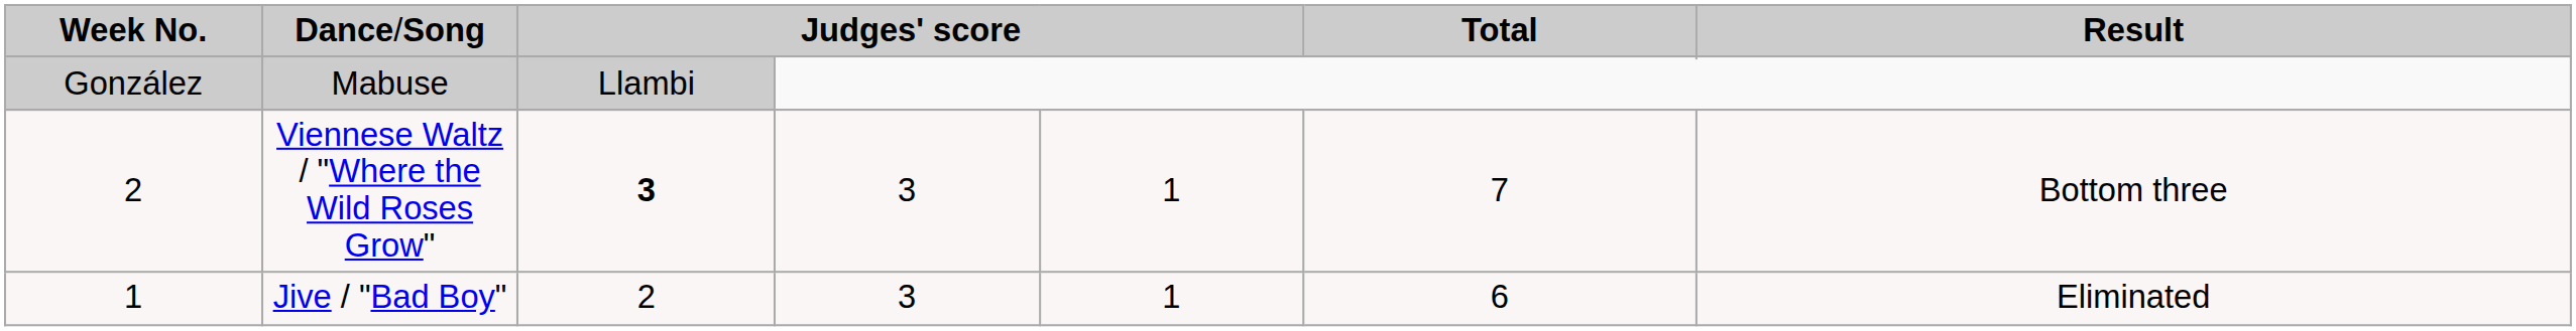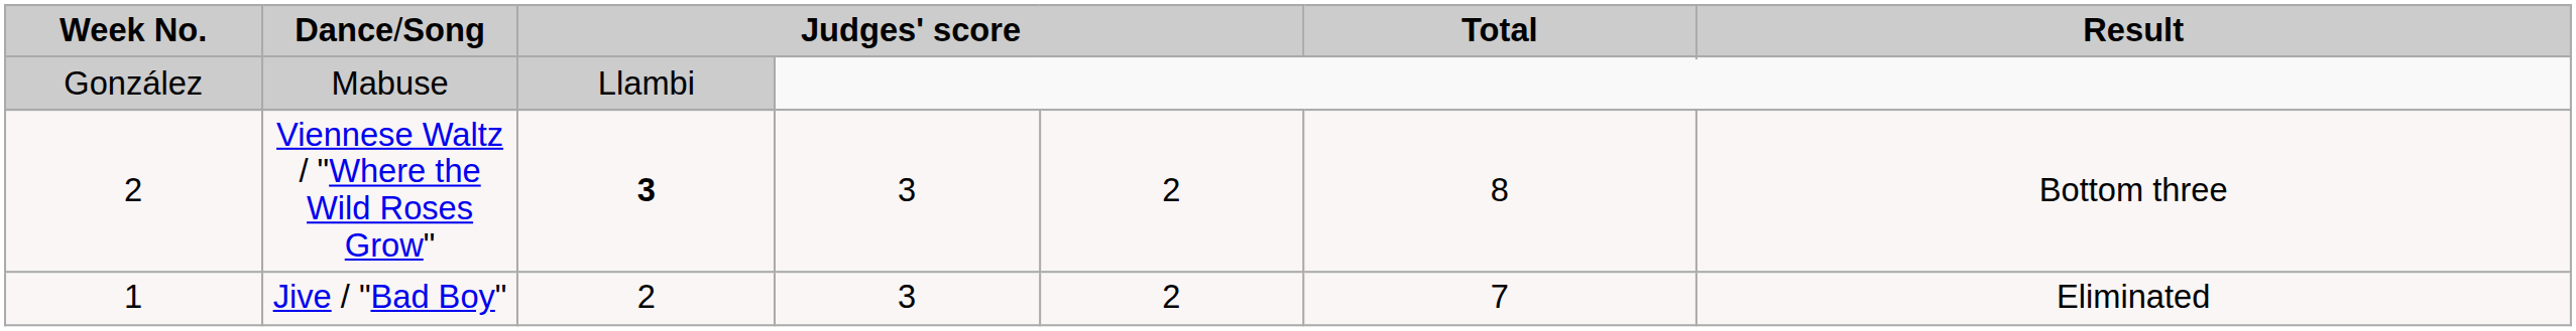Viennese Waltz / "Where the Wild Roses Grow" | column 5: 1 -> 2
Viennese Waltz / "Where the Wild Roses Grow" | column 6: 7 -> 8
Jive / "Bad Boy" | column 5: 1 -> 2
Jive / "Bad Boy" | column 6: 6 -> 7
